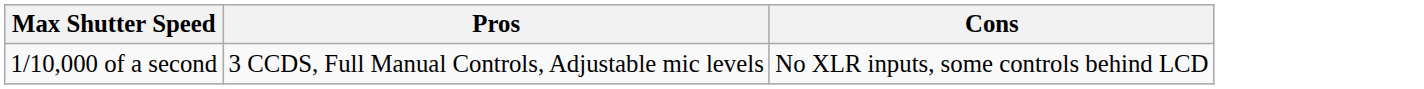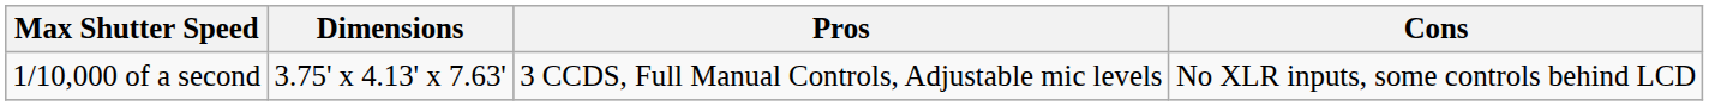+ column: Dimensions | 3.75' x 4.13' x 7.63'
